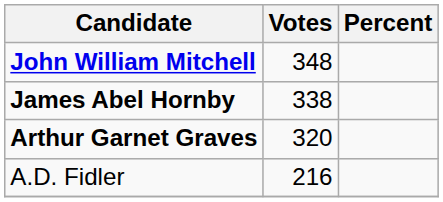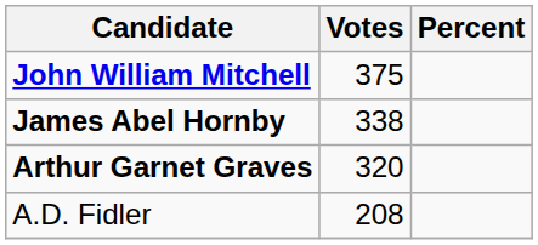John William Mitchell | Votes: 348 -> 375
A.D. Fidler | Votes: 216 -> 208
